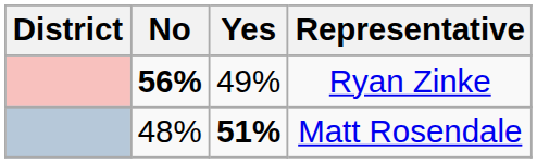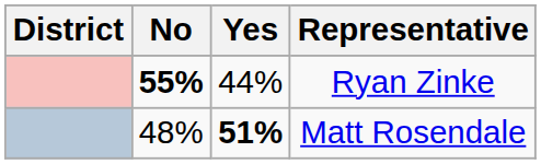Ryan Zinke | No: 56% -> 55%
Ryan Zinke | Yes: 49% -> 44%
